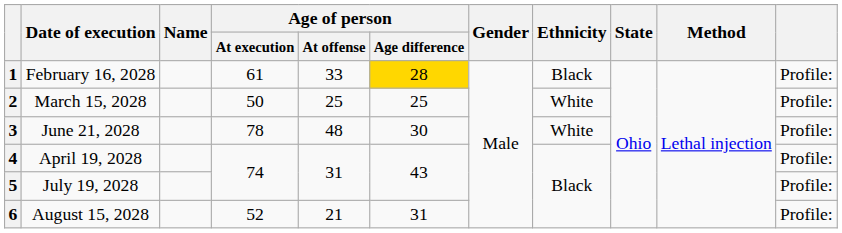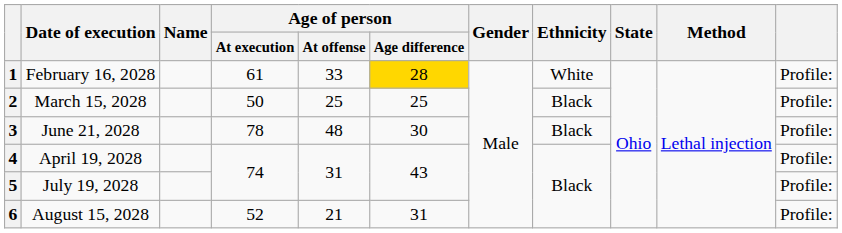1 | Ethnicity: Black -> White
2 | Ethnicity: White -> Black
3 | Ethnicity: White -> Black
